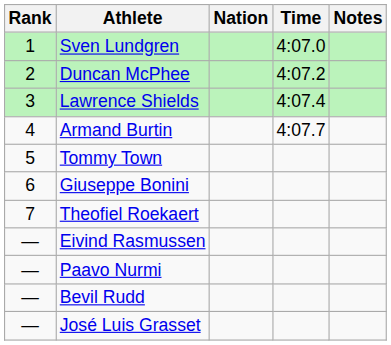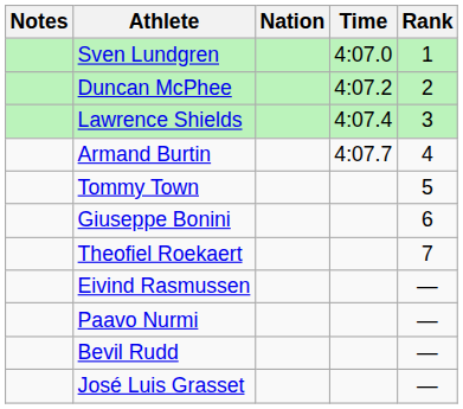columns swapped: Rank <-> Notes
